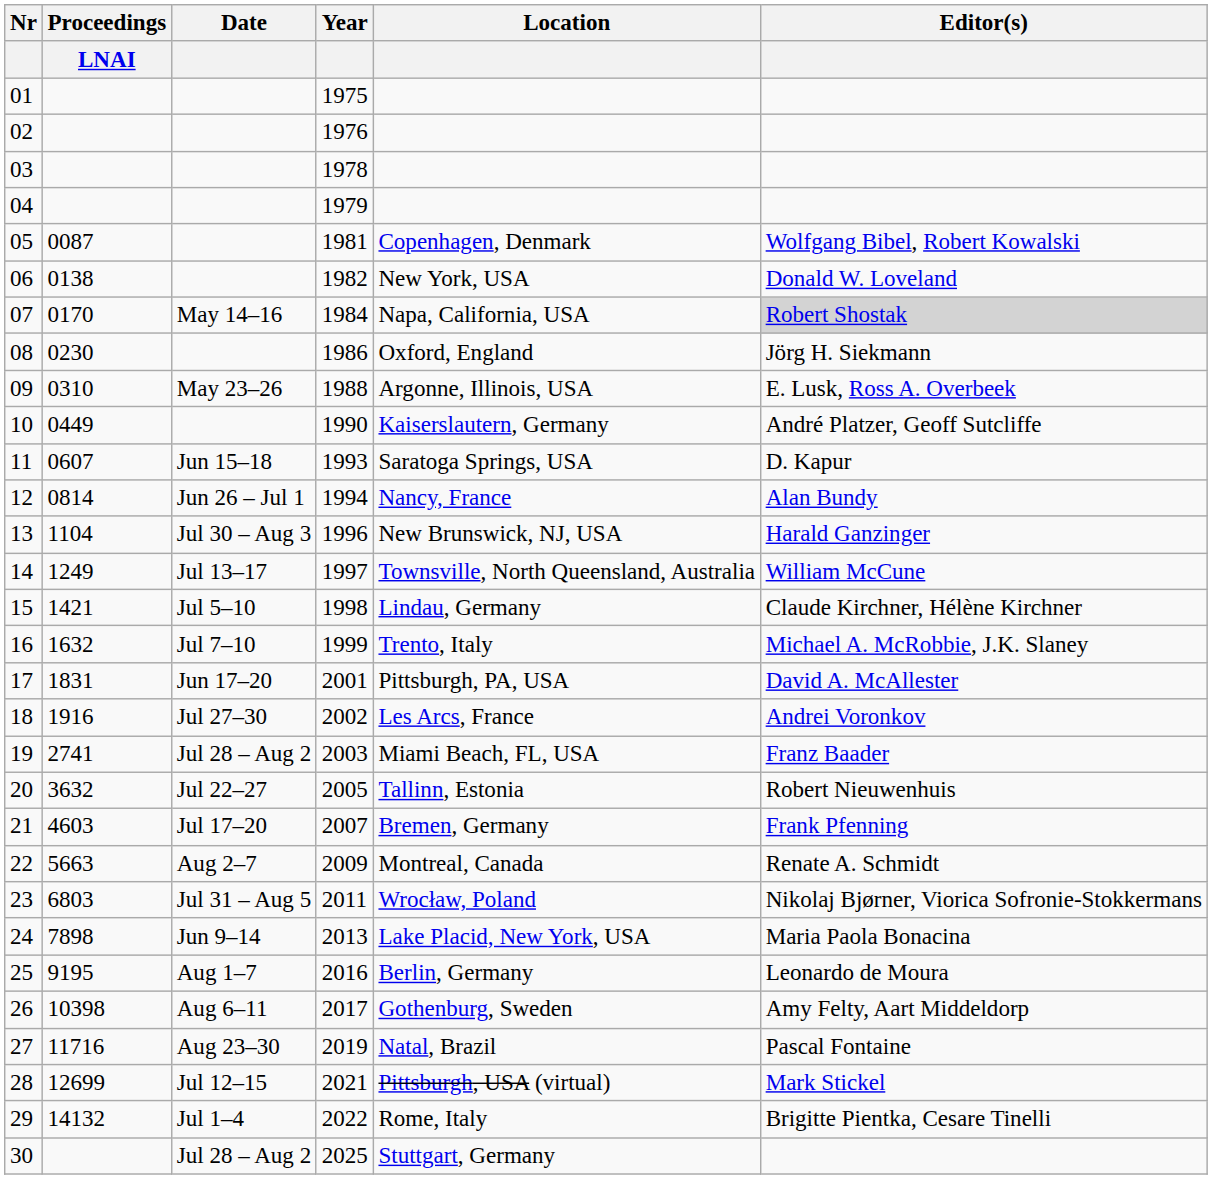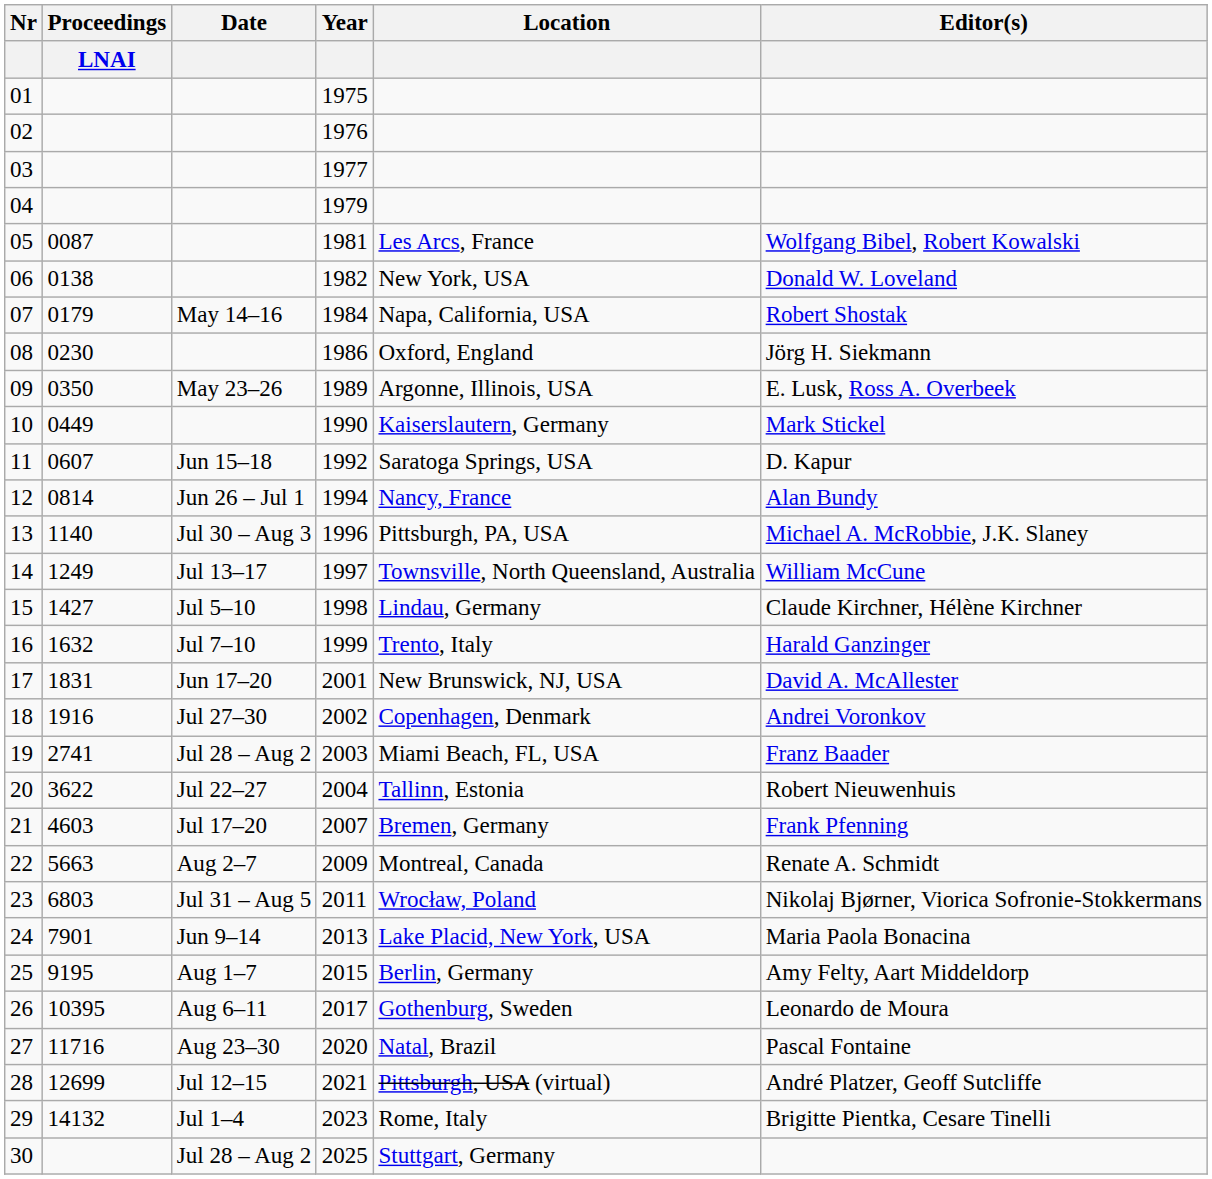03 | Year: 1978 -> 1977
05 | Location: Copenhagen, Denmark -> Les Arcs, France
07 | Proceedings / LNAI: 0170 -> 0179
07 | Editor(s): lightgrey background -> no background
09 | Proceedings / LNAI: 0310 -> 0350
09 | Year: 1988 -> 1989
10 | Editor(s): André Platzer, Geoff Sutcliffe -> Mark Stickel
11 | Year: 1993 -> 1992
13 | Proceedings / LNAI: 1104 -> 1140
13 | Location: New Brunswick, NJ, USA -> Pittsburgh, PA, USA
13 | Editor(s): Harald Ganzinger -> Michael A. McRobbie, J.K. Slaney
15 | Proceedings / LNAI: 1421 -> 1427
16 | Editor(s): Michael A. McRobbie, J.K. Slaney -> Harald Ganzinger
17 | Location: Pittsburgh, PA, USA -> New Brunswick, NJ, USA
18 | Location: Les Arcs, France -> Copenhagen, Denmark
20 | Proceedings / LNAI: 3632 -> 3622
20 | Year: 2005 -> 2004
24 | Proceedings / LNAI: 7898 -> 7901
25 | Year: 2016 -> 2015
25 | Editor(s): Leonardo de Moura -> Amy Felty, Aart Middeldorp
26 | Proceedings / LNAI: 10398 -> 10395
26 | Editor(s): Amy Felty, Aart Middeldorp -> Leonardo de Moura
27 | Year: 2019 -> 2020
28 | Editor(s): Mark Stickel -> André Platzer, Geoff Sutcliffe
29 | Year: 2022 -> 2023
